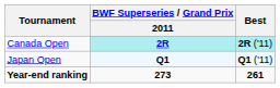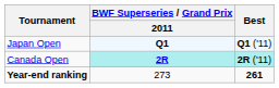rows swapped: Japan Open <-> Canada Open
Year-end ranking | BWF Superseries / Grand Prix / 2011: bold -> normal
